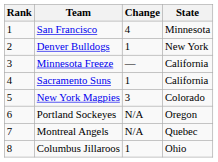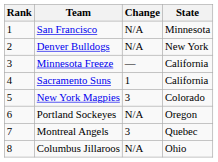San Francisco | Change: 4 -> N/A
Denver Bulldogs | Change: 1 -> N/A
Montreal Angels | Change: N/A -> 3
Columbus Jillaroos | Change: 1 -> N/A
